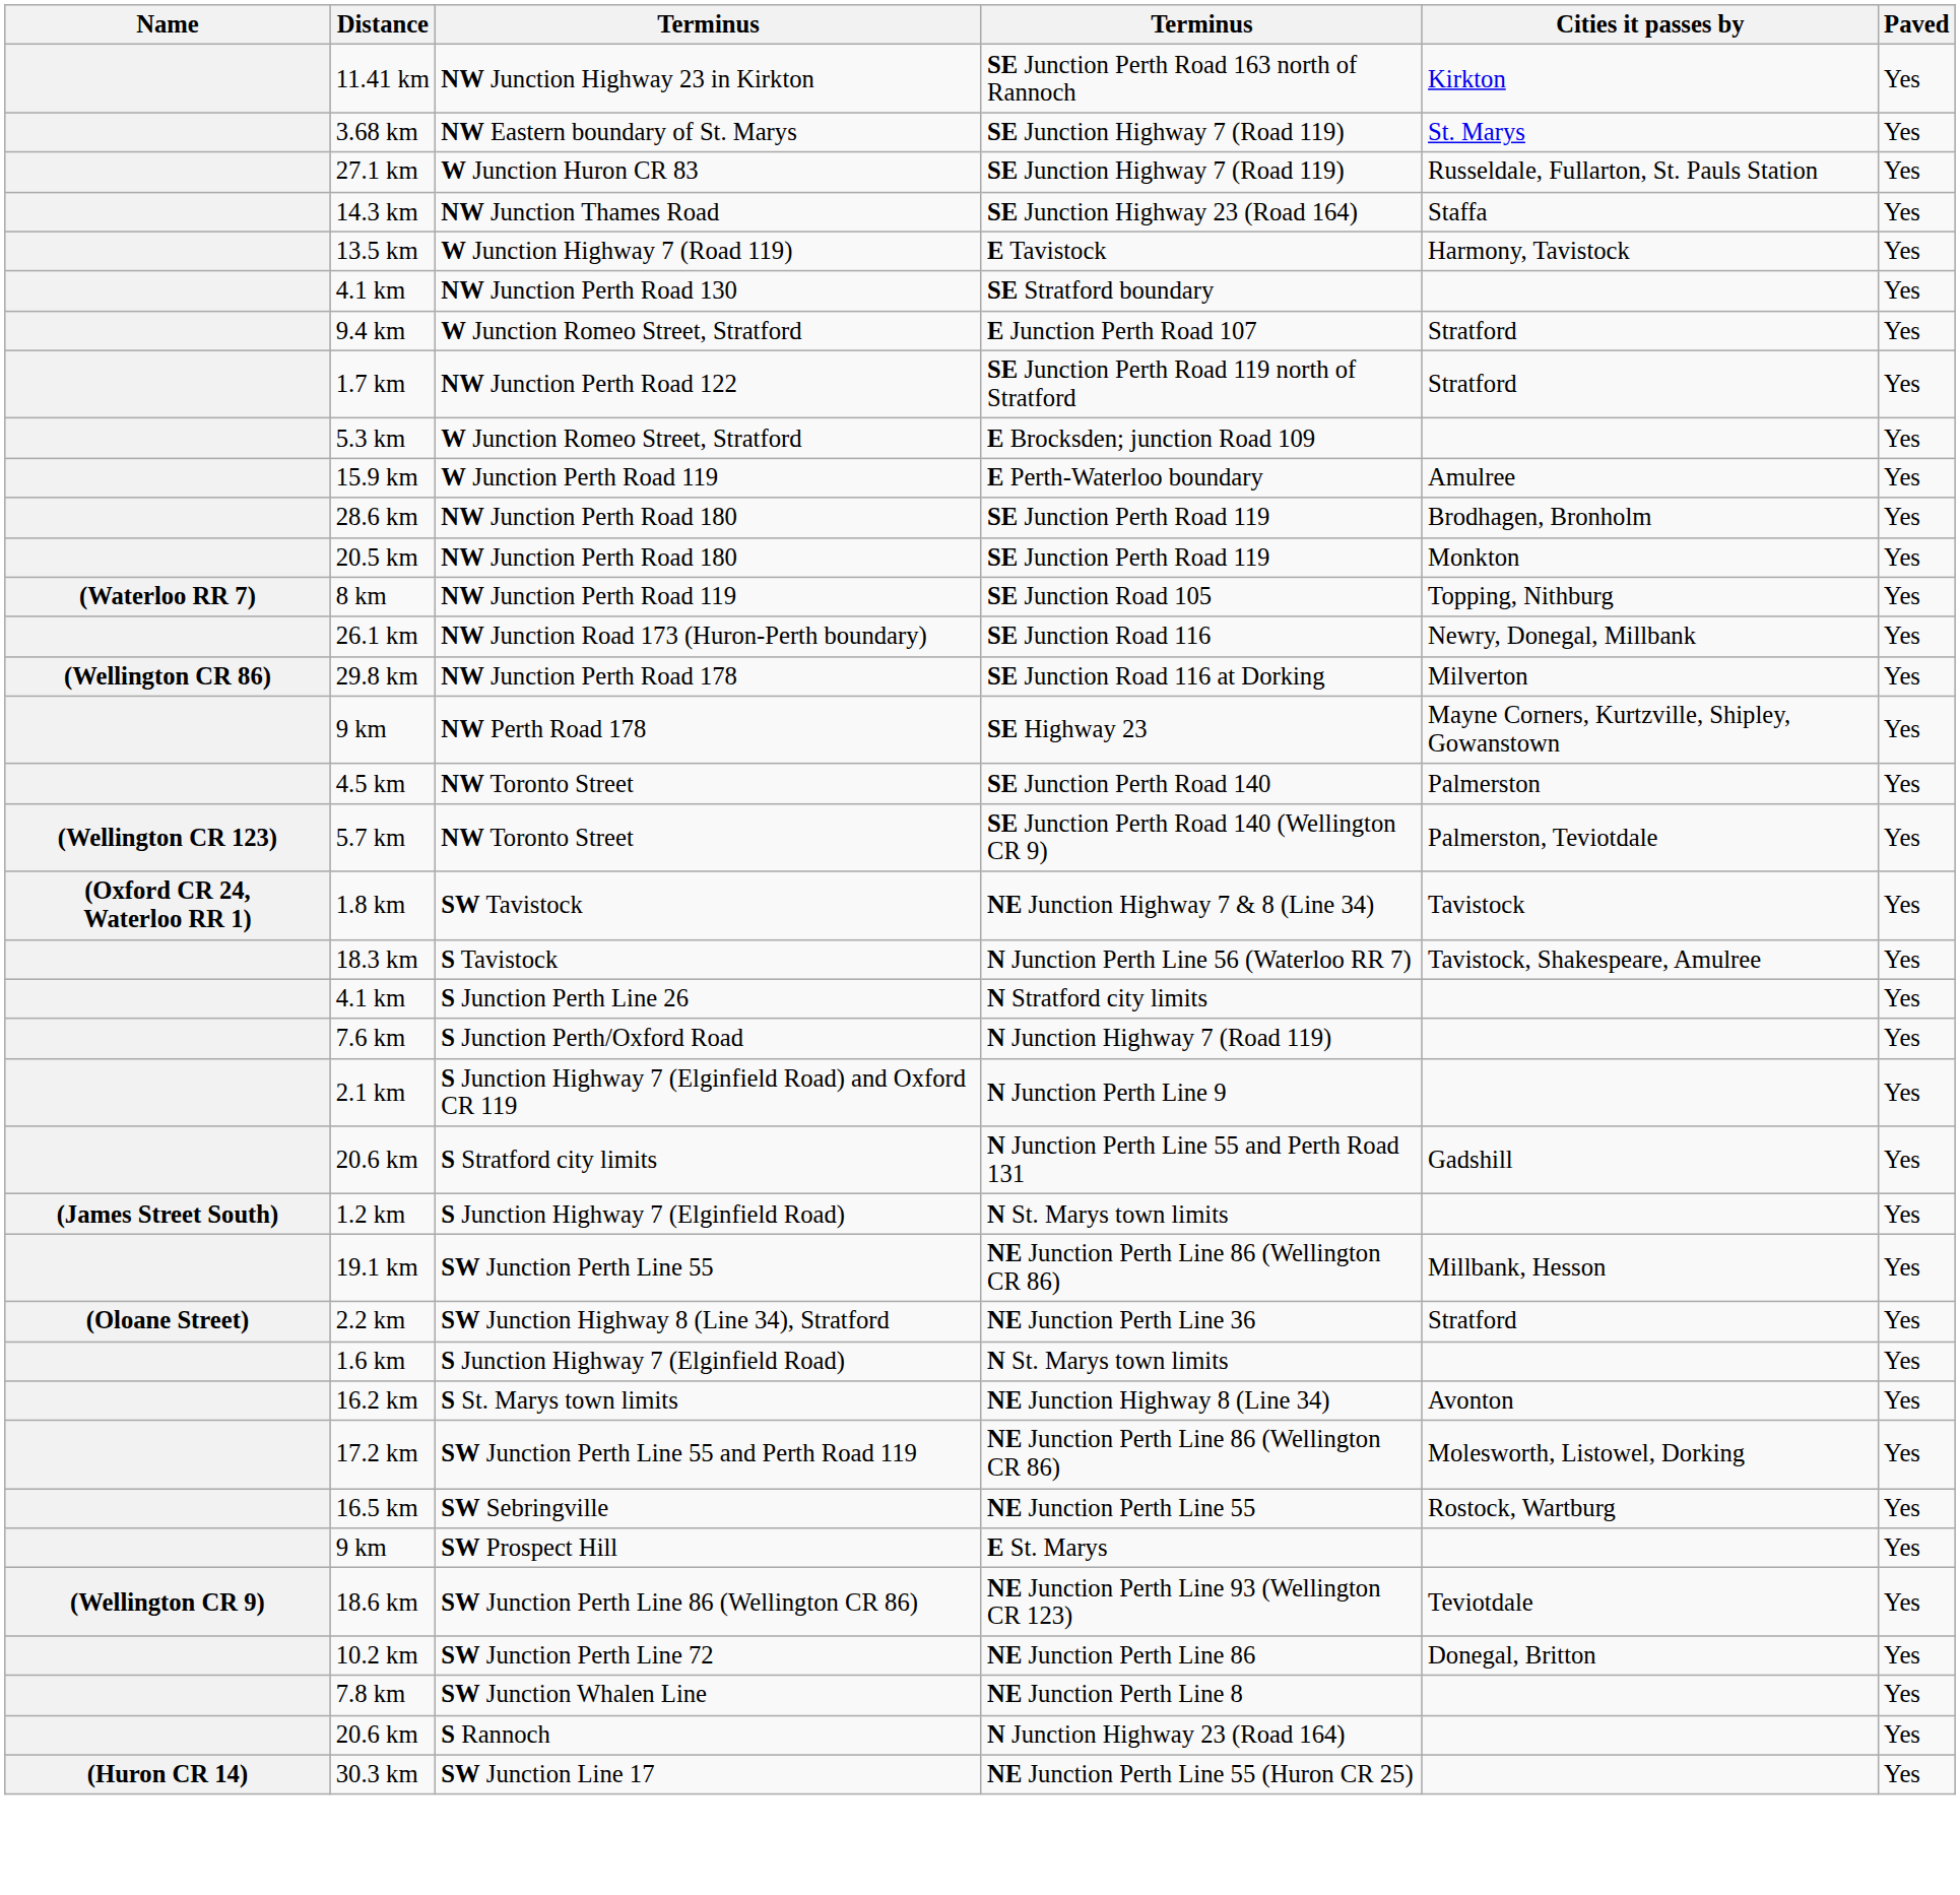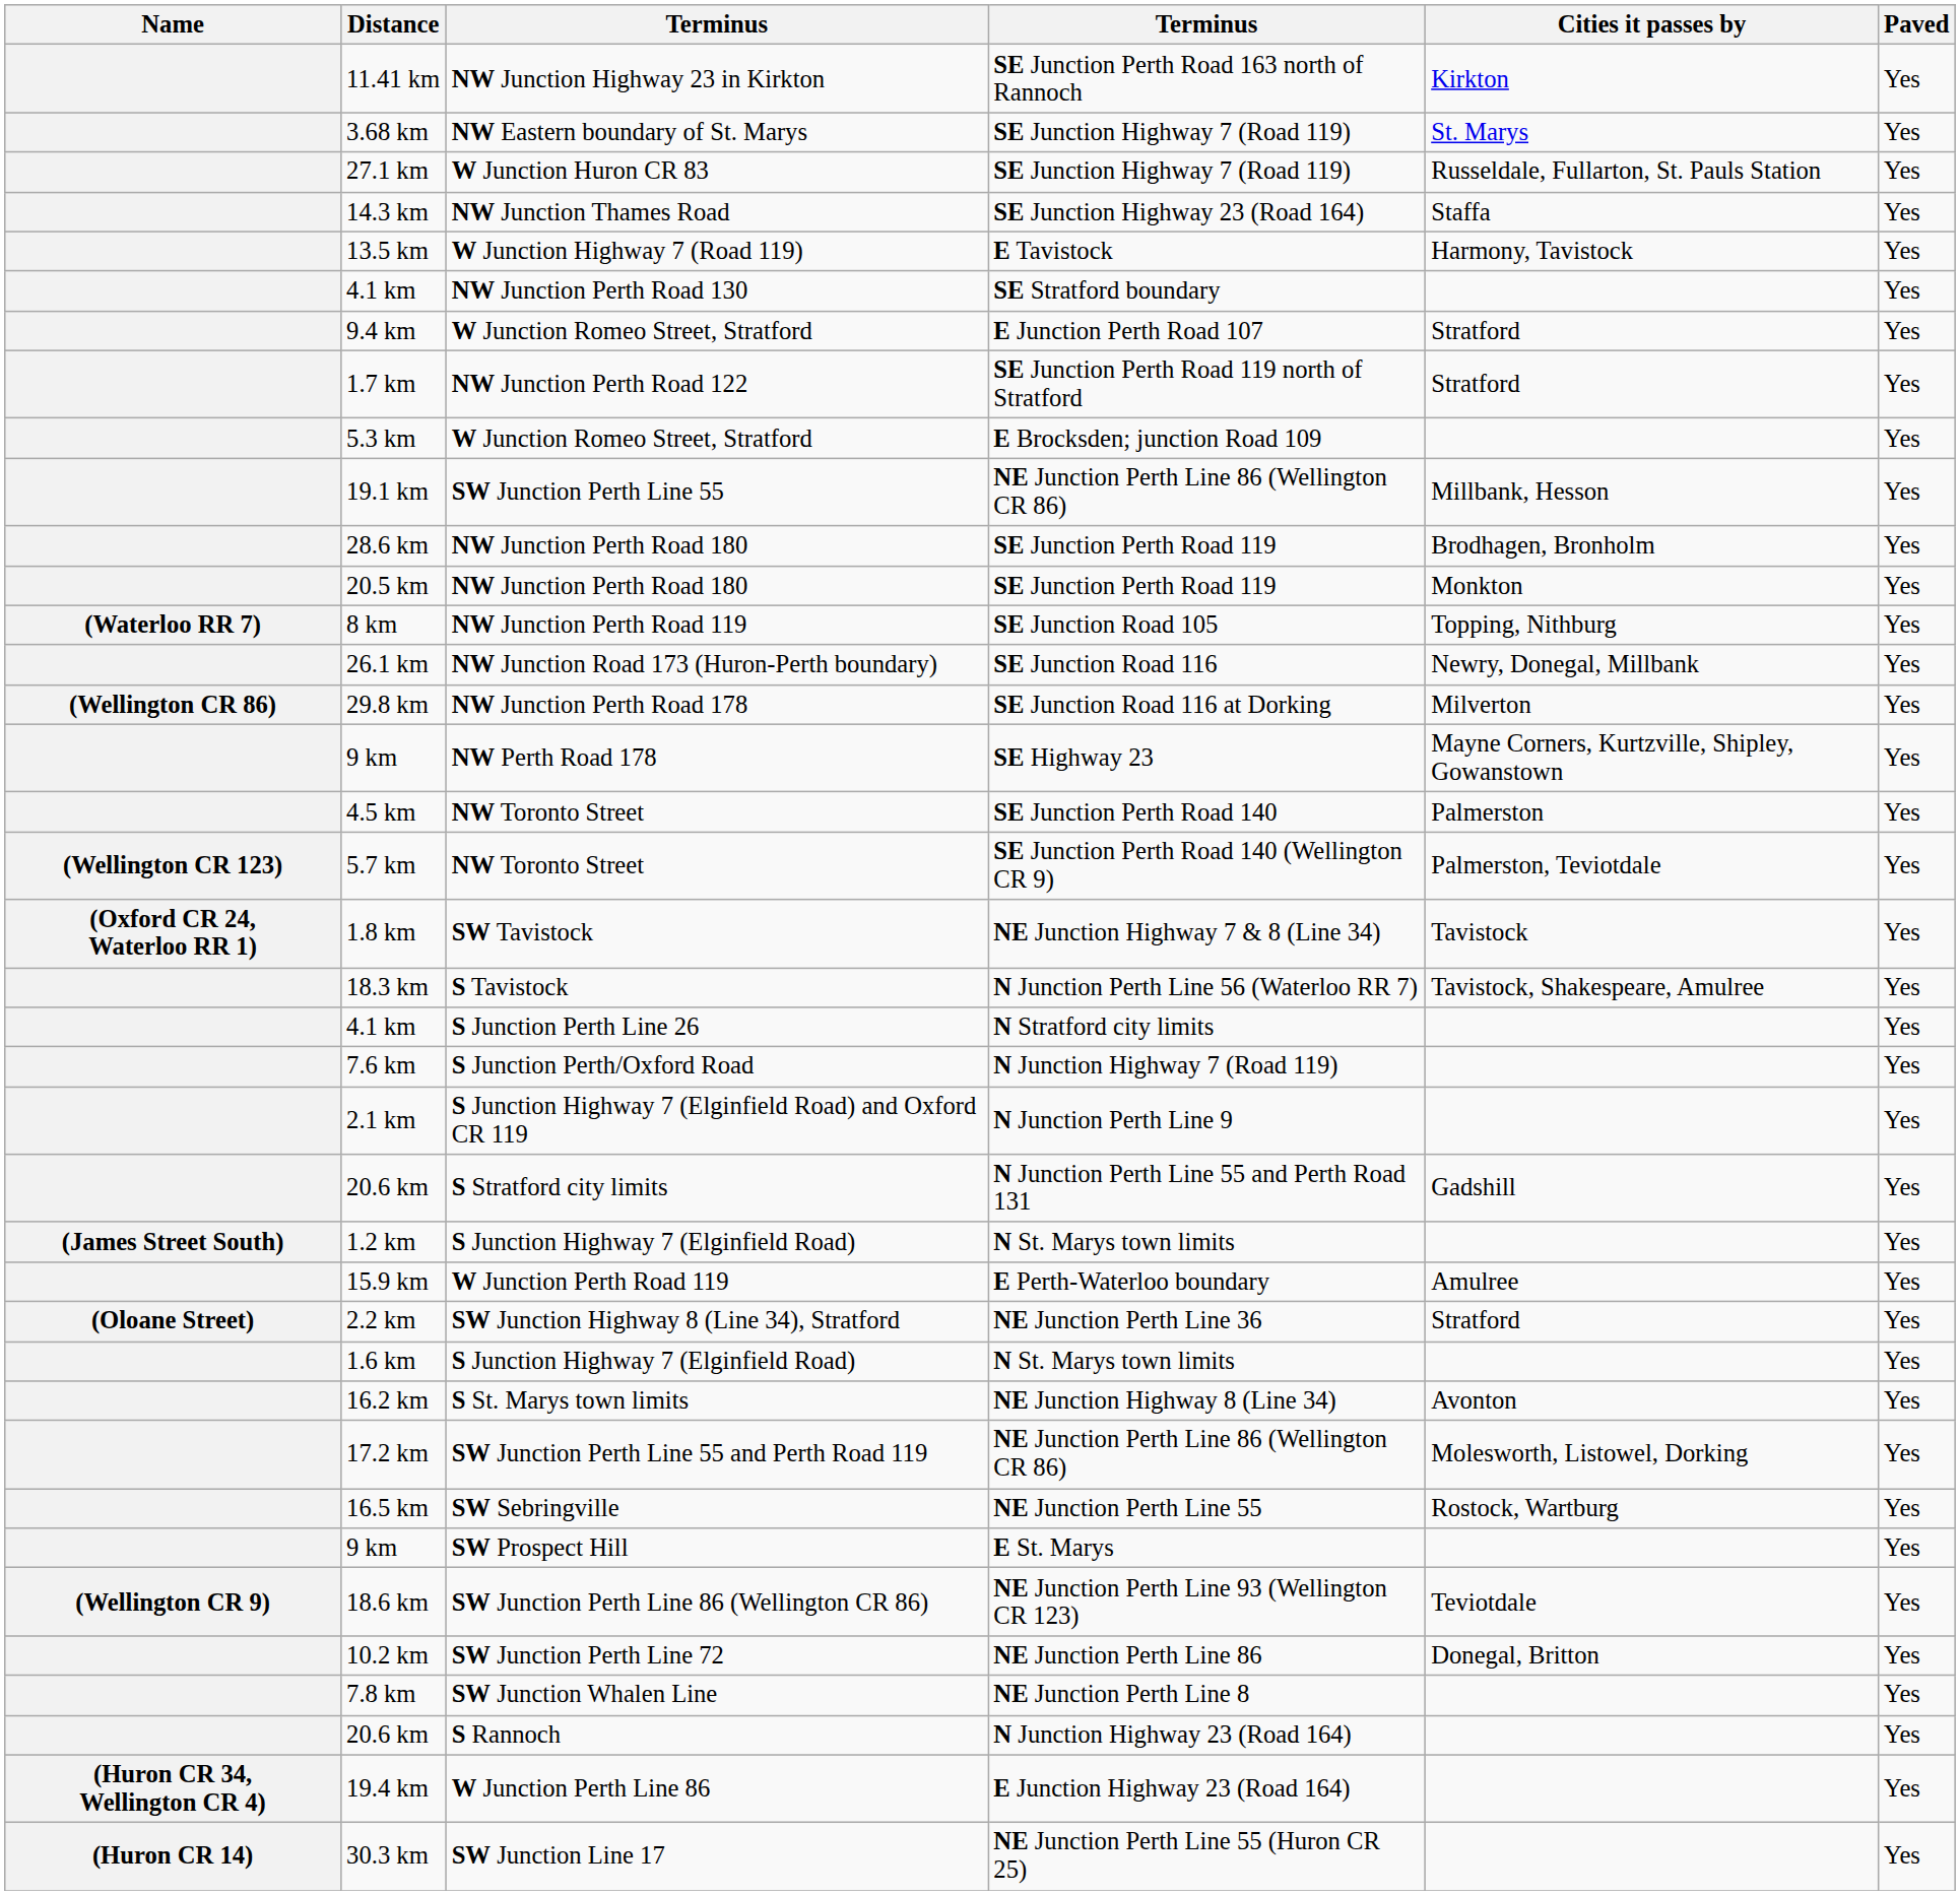rows swapped: 15.9 km <-> 19.1 km
+ row: (Huron CR 34, Wellington CR 4) | 19.4 km | W Junction Perth Line 86 | E Junction Highway 23 (Road 164) | Yes
